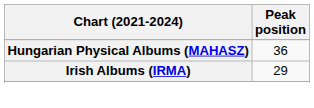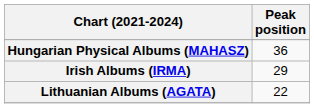+ row: Lithuanian Albums (AGATA) | 22
